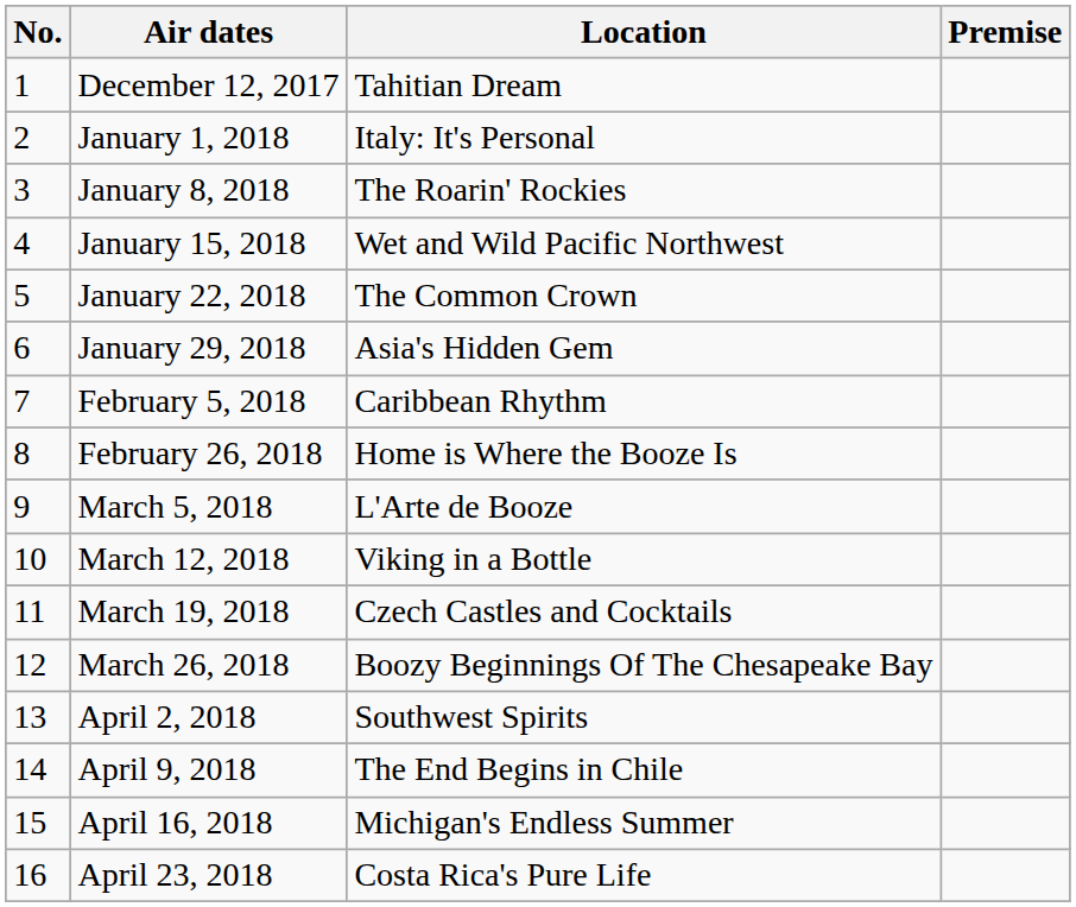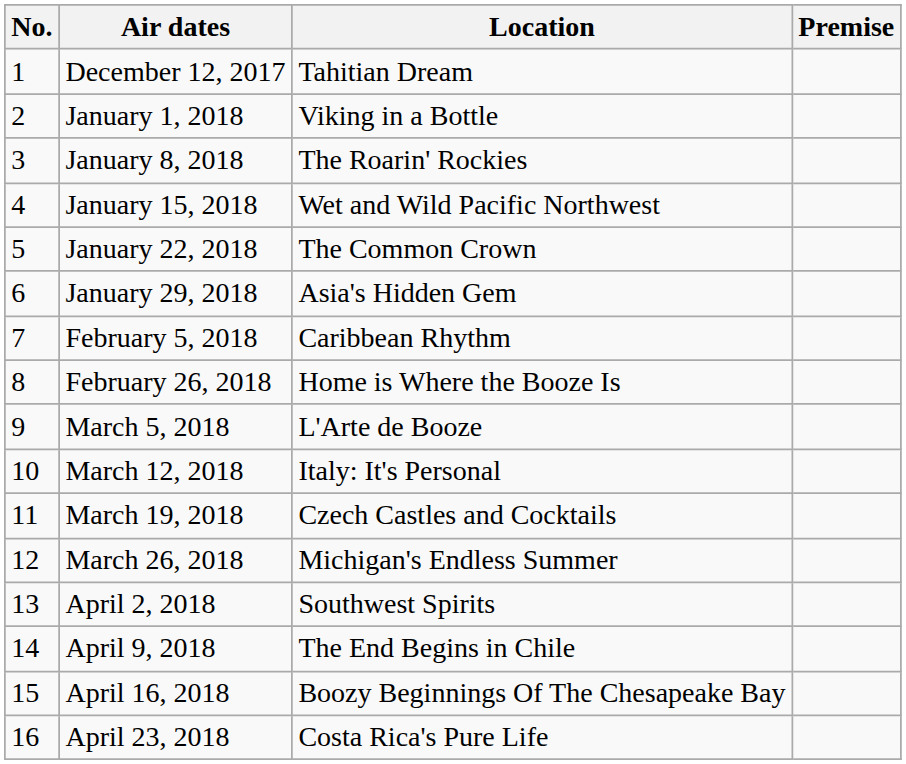January 1, 2018 | Location: Italy: It's Personal -> Viking in a Bottle
March 12, 2018 | Location: Viking in a Bottle -> Italy: It's Personal
March 26, 2018 | Location: Boozy Beginnings Of The Chesapeake Bay -> Michigan's Endless Summer
April 16, 2018 | Location: Michigan's Endless Summer -> Boozy Beginnings Of The Chesapeake Bay
